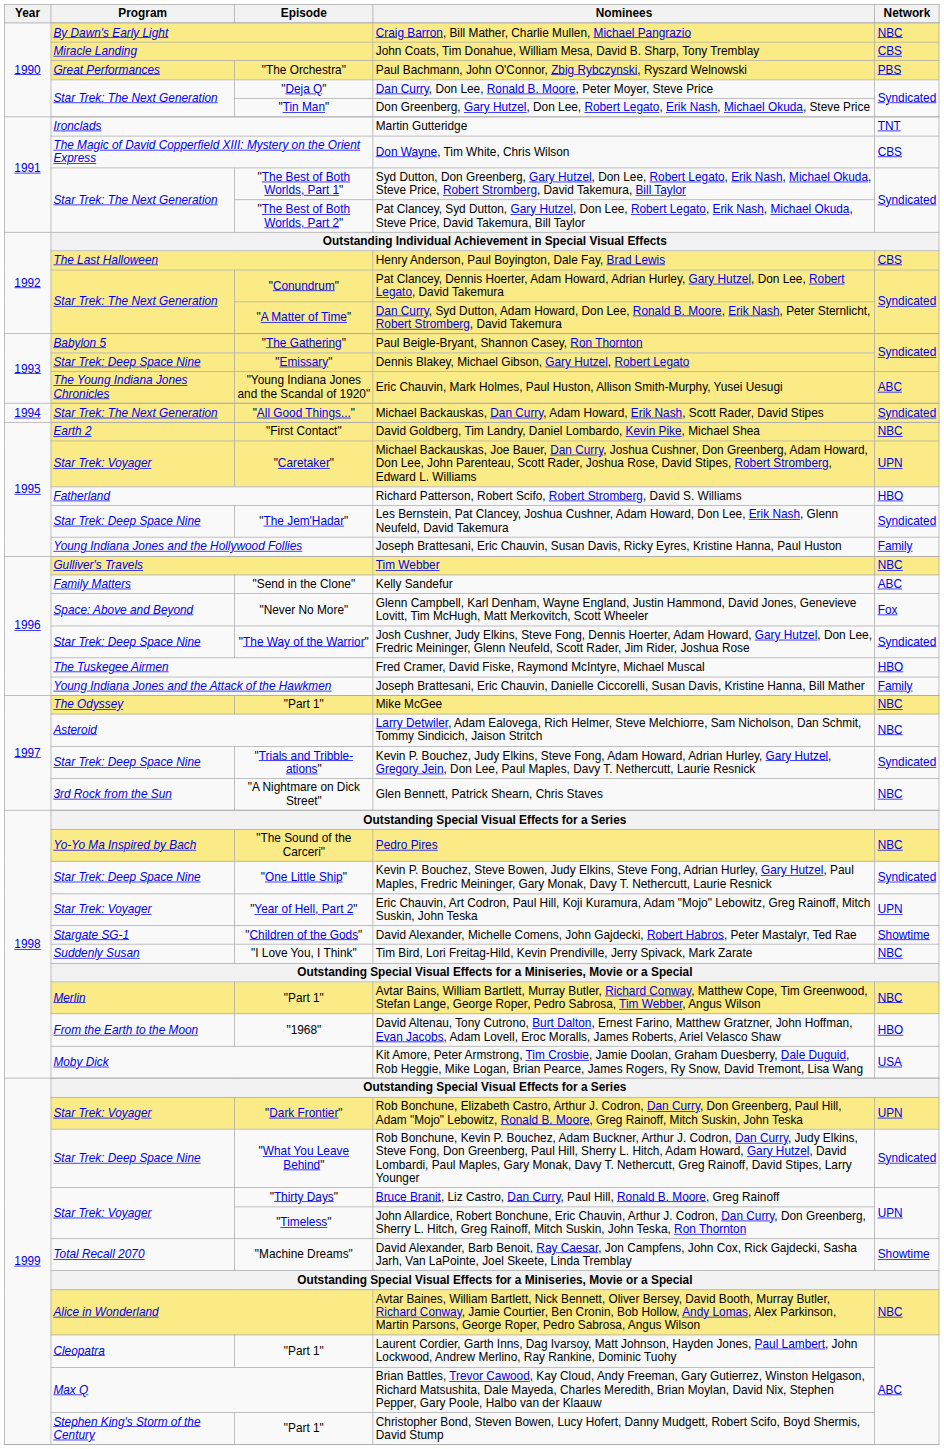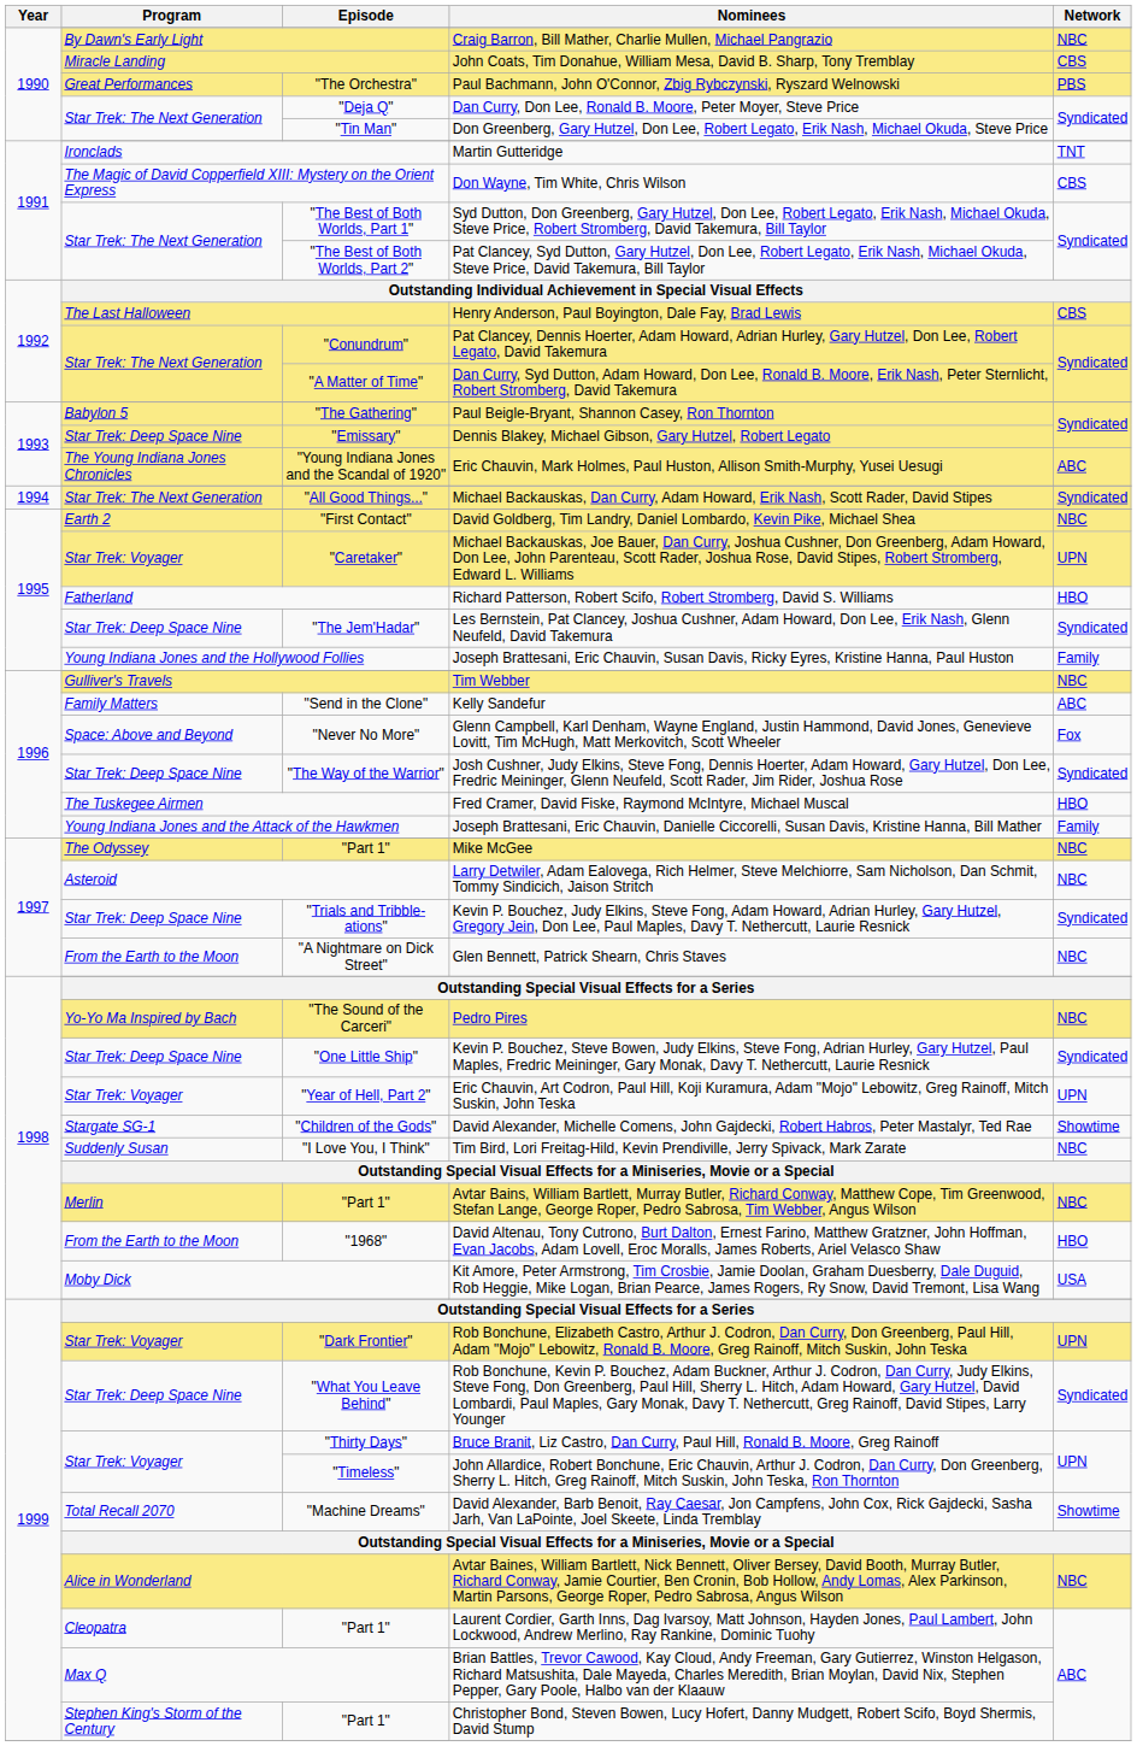Glen Bennett, Patrick Shearn, Chris Staves | Program: 3rd Rock from the Sun -> From the Earth to the Moon
